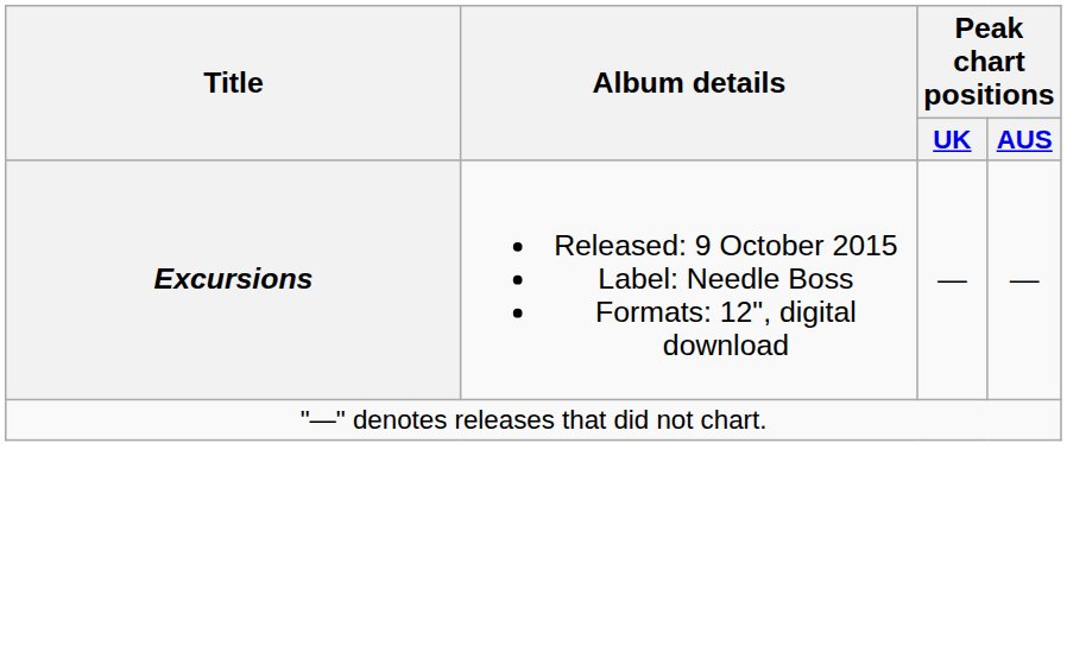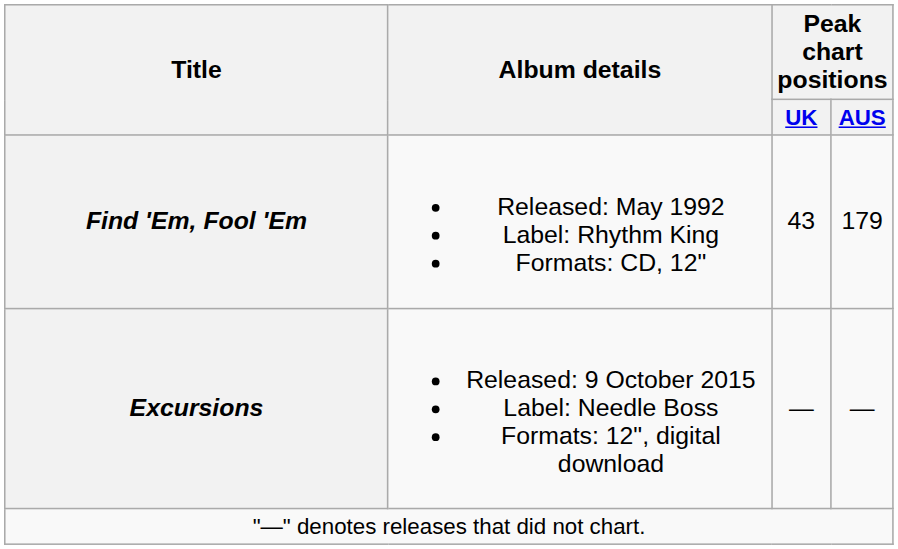+ row: Find 'Em, Fool 'Em | Released: May 1992 Label: Rhythm King Formats: CD, 12" | 43 | 179
